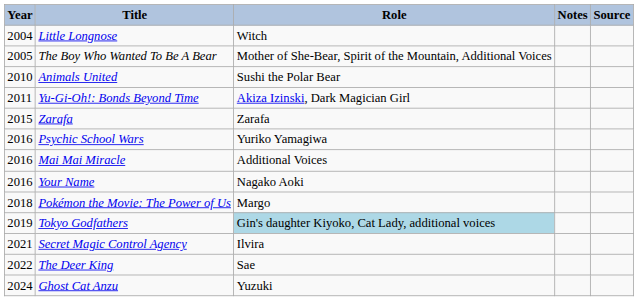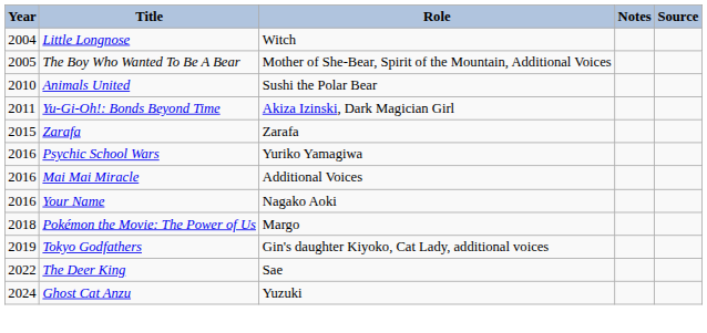Tokyo Godfathers | Role: lightblue background -> no background
- row: 2021 | Secret Magic Control Agency | Ilvira
